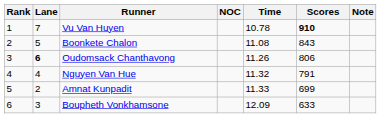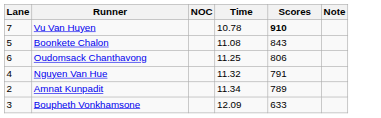- column: Rank | 1 | 2 | 3 | 4 | 5 | 6
Oudomsack Chanthavong | Lane: bold -> normal
Oudomsack Chanthavong | Time: 11.26 -> 11.25
Amnat Kunpadit | Time: 11.33 -> 11.34
Amnat Kunpadit | Scores: 699 -> 789
